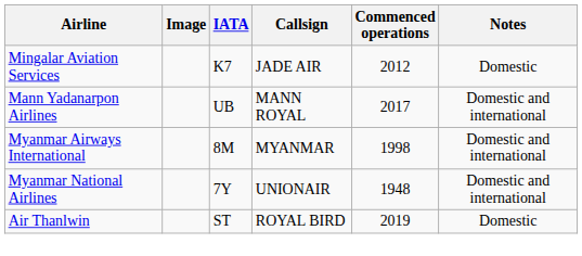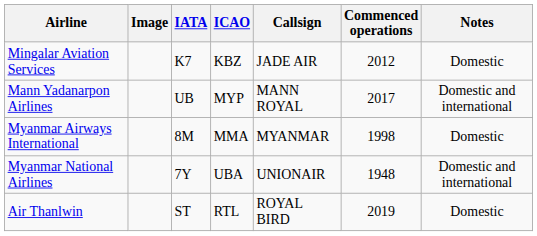+ column: ICAO | KBZ | MYP | MMA | UBA | RTL
Myanmar Airways International | Notes: Domestic and international -> Domestic
